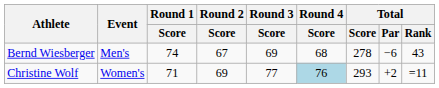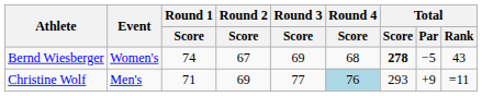Bernd Wiesberger | Event: Men's -> Women's
Bernd Wiesberger | Total / Score: normal -> bold
Bernd Wiesberger | Total / Par: −6 -> −5
Christine Wolf | Event: Women's -> Men's
Christine Wolf | Total / Par: +2 -> +9
